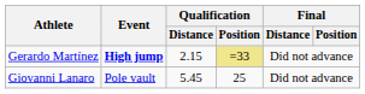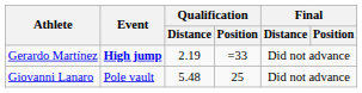Gerardo Martínez | Qualification / Distance: 2.15 -> 2.19
Gerardo Martínez | Qualification / Position: khaki background -> no background
Giovanni Lanaro | Qualification / Distance: 5.45 -> 5.48
